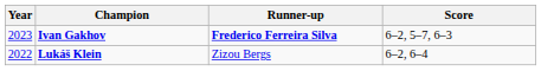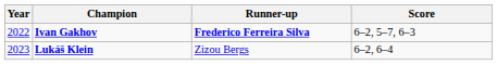Ivan Gakhov | Year: 2023 -> 2022
Lukáš Klein | Year: 2022 -> 2023
